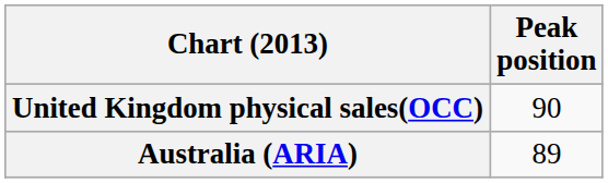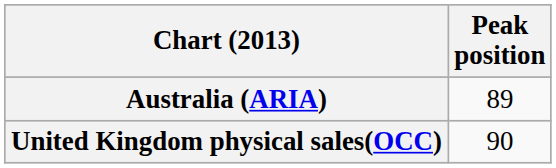rows swapped: Australia (ARIA) <-> United Kingdom physical sales(OCC)
